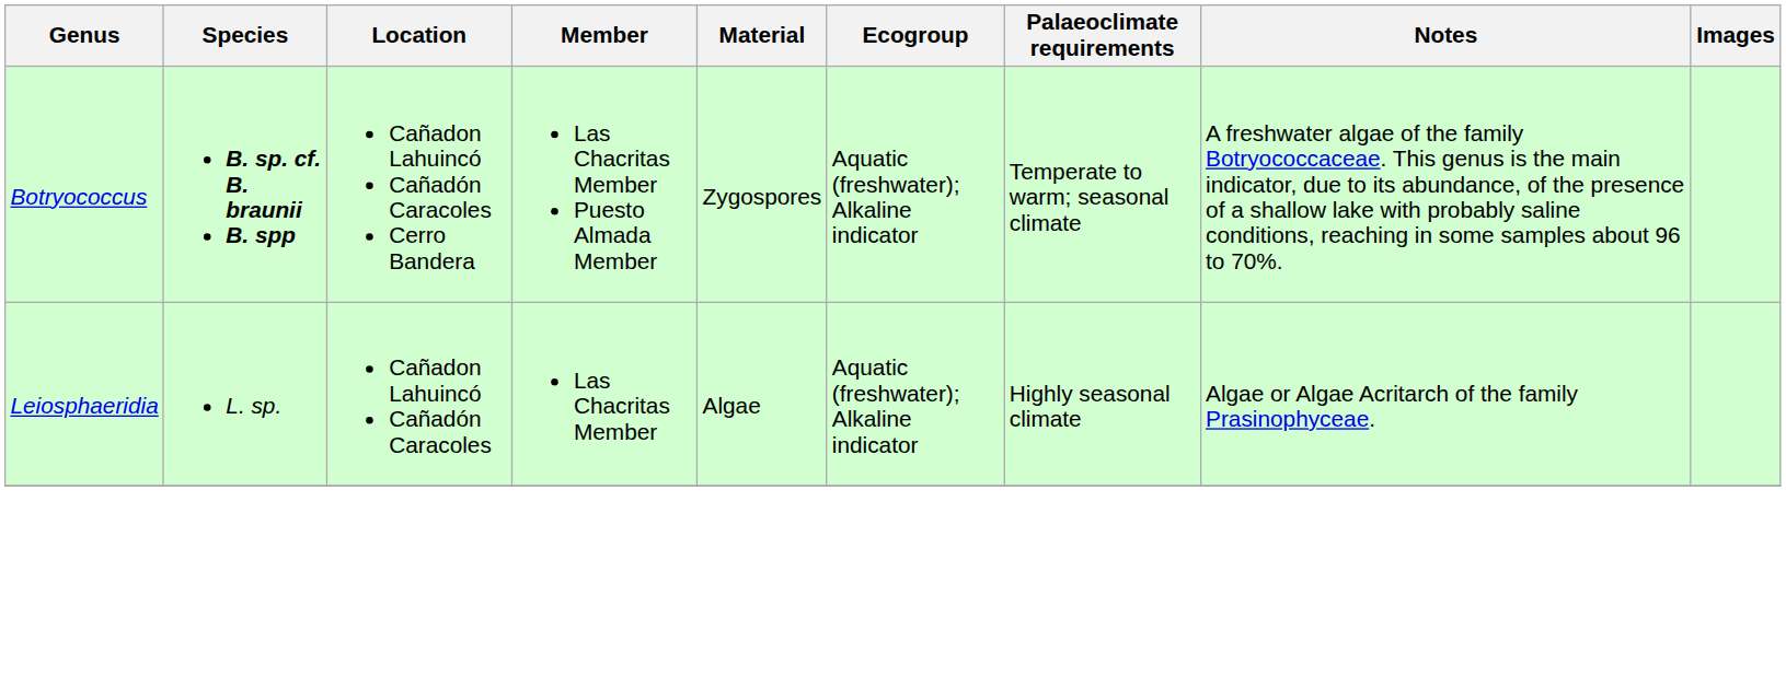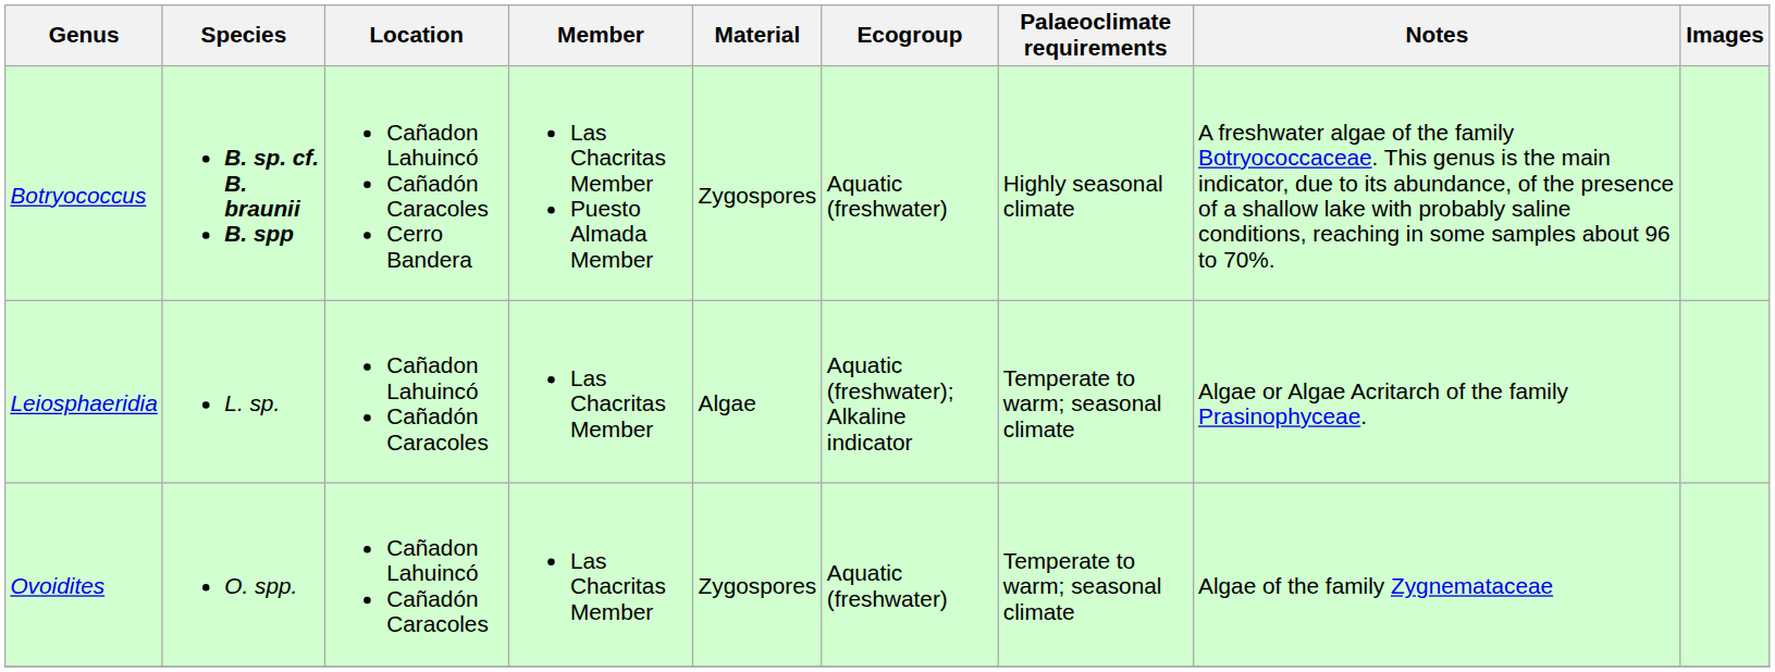Botryococcus | Ecogroup: Aquatic (freshwater); Alkaline indicator -> Aquatic (freshwater)
Botryococcus | Palaeoclimate requirements: Temperate to warm; seasonal climate -> Highly seasonal climate
Leiosphaeridia | Palaeoclimate requirements: Highly seasonal climate -> Temperate to warm; seasonal climate
+ row: Ovoidites | O. spp. | Cañadon Lahuincó Cañadón Caracoles | Las Chacritas Member | Zygospores | Aquatic (freshwater) | Temperate to warm; seasonal climate | Algae of the family Zygnemataceae
